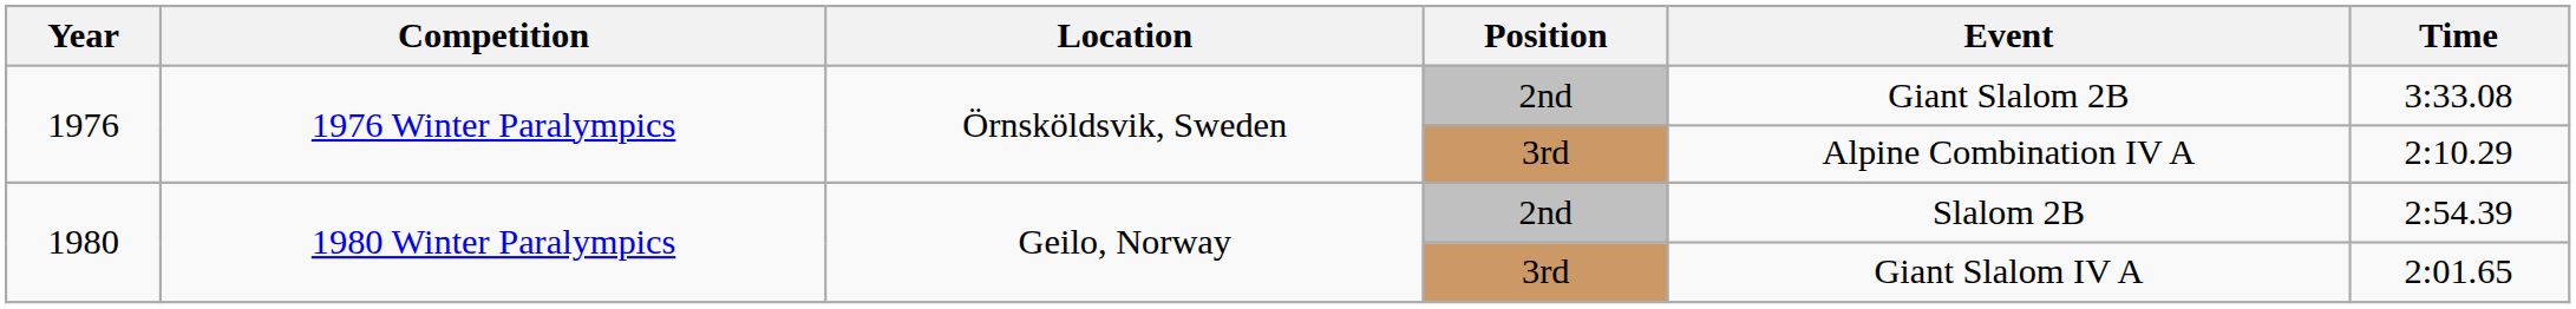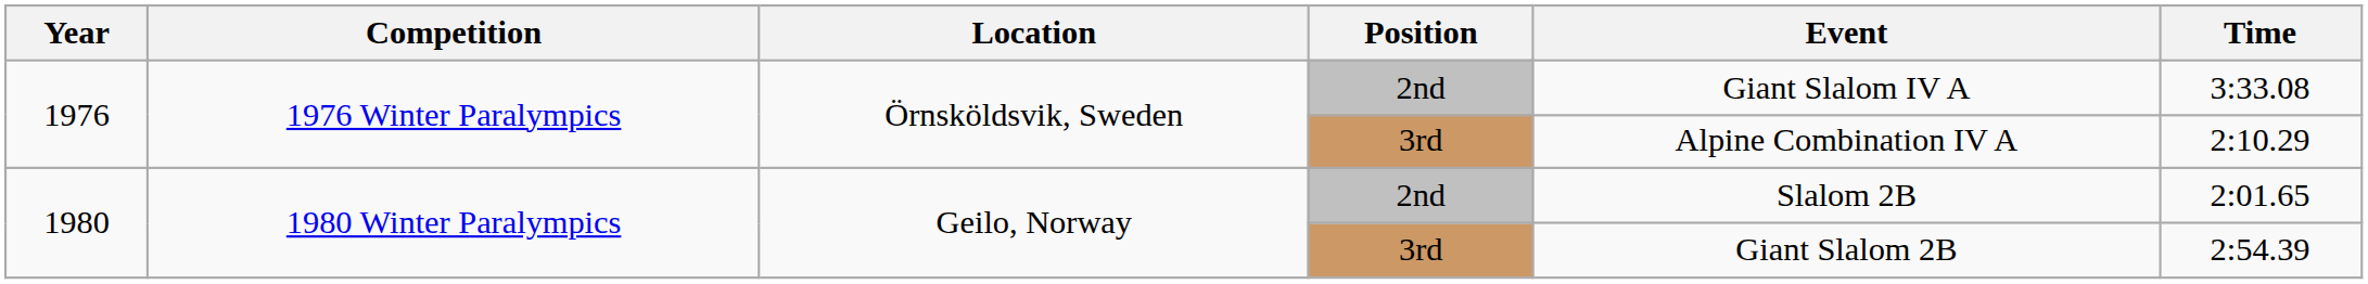1976 / 2nd | Event: Giant Slalom 2B -> Giant Slalom IV A
1980 / 2nd | Time: 2:54.39 -> 2:01.65
1980 / 3rd | Event: Giant Slalom IV A -> Giant Slalom 2B
1980 / 3rd | Time: 2:01.65 -> 2:54.39
